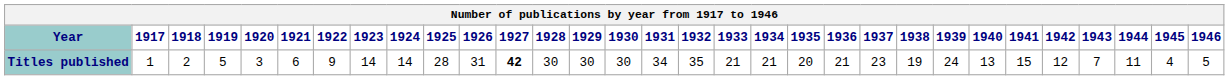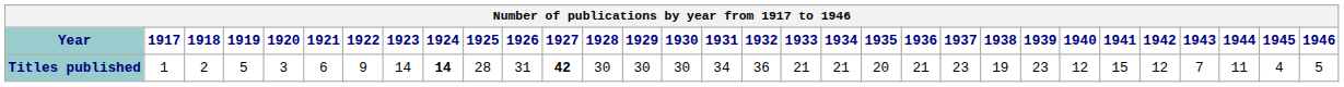Titles published | 1924: normal -> bold
Titles published | 1932: 35 -> 36
Titles published | 1939: 24 -> 23
Titles published | 1940: 13 -> 12
